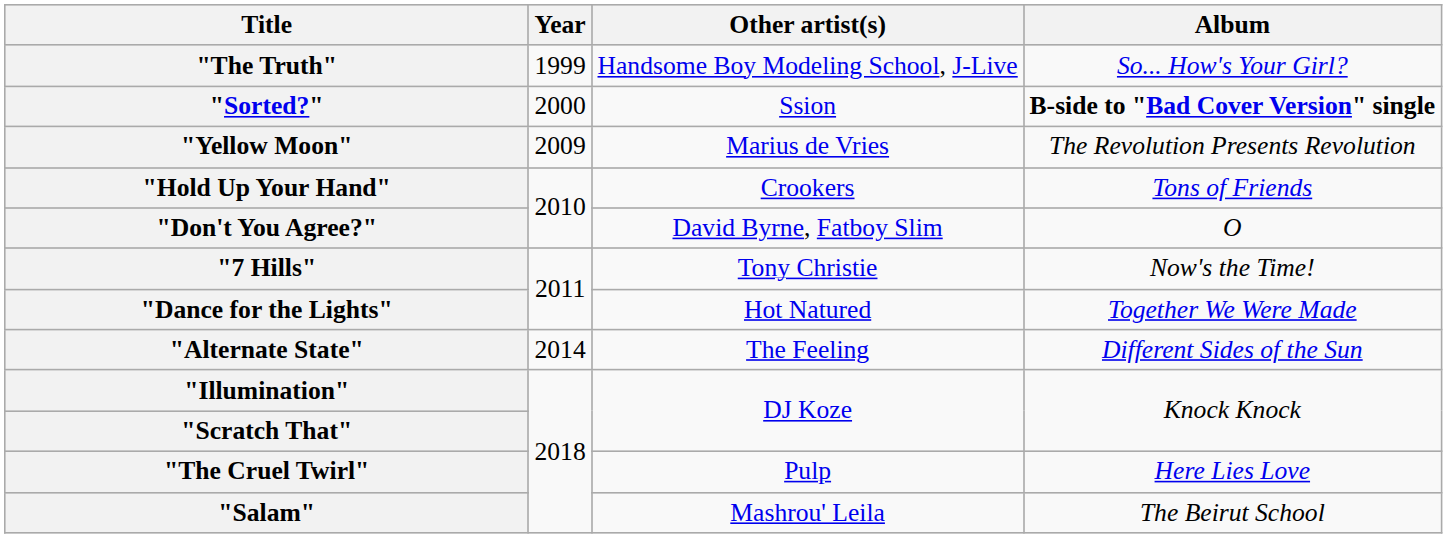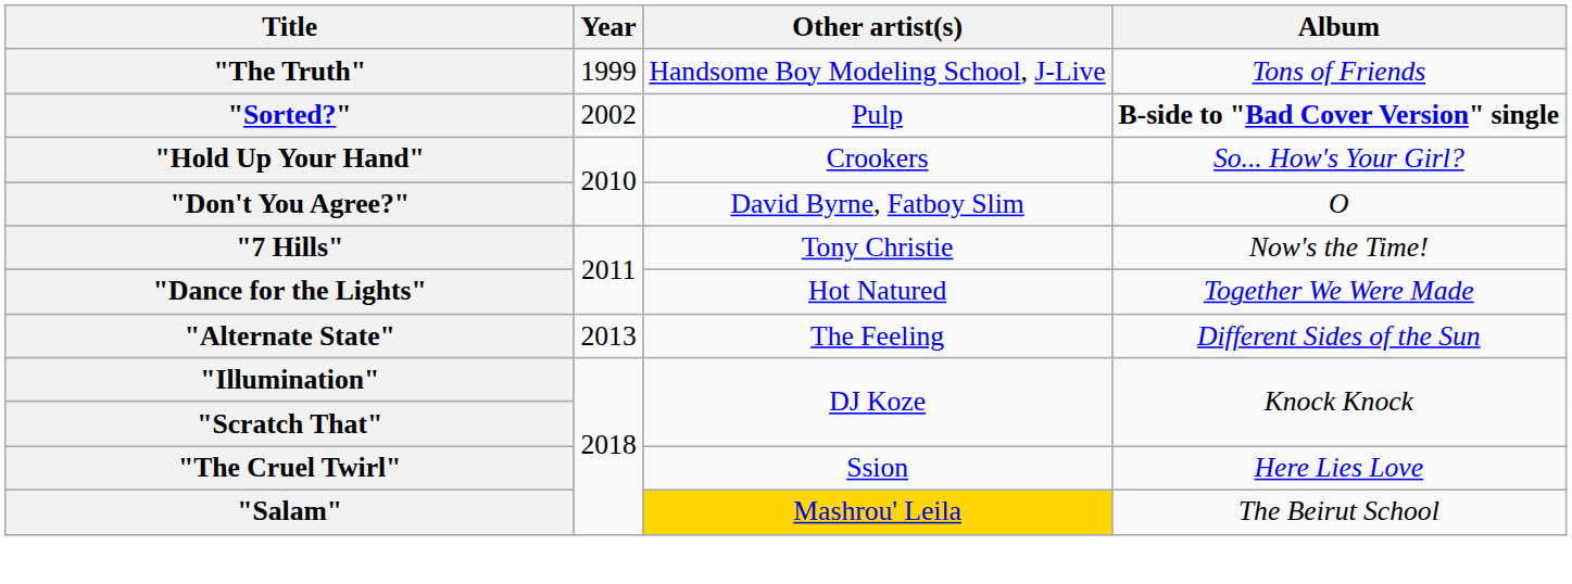"The Truth" | Album: So... How's Your Girl? -> Tons of Friends
"Sorted?" | Year: 2000 -> 2002
"Sorted?" | Other artist(s): Ssion -> Pulp
- row: "Yellow Moon" | 2009 | Marius de Vries | The Revolution Presents Revolution
"Hold Up Your Hand" | Album: Tons of Friends -> So... How's Your Girl?
"Alternate State" | Year: 2014 -> 2013
"The Cruel Twirl" | Other artist(s): Pulp -> Ssion
"Salam" | Other artist(s): no background -> gold background
